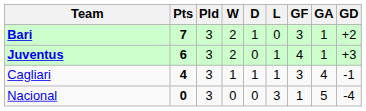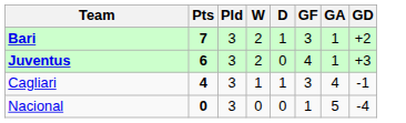- column: L | 0 | 1 | 1 | 3
